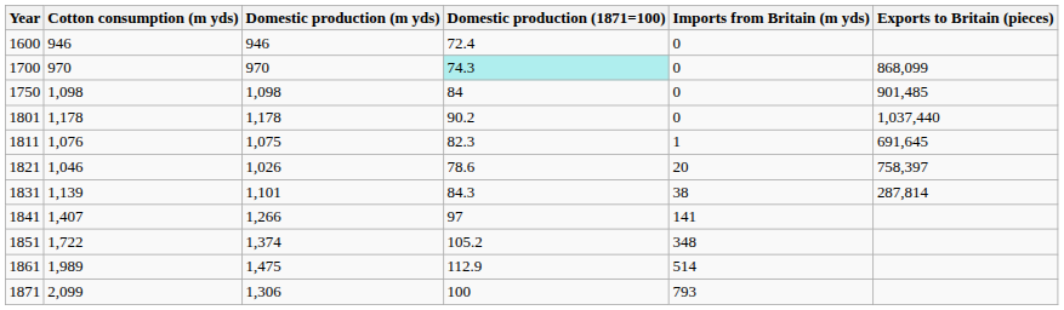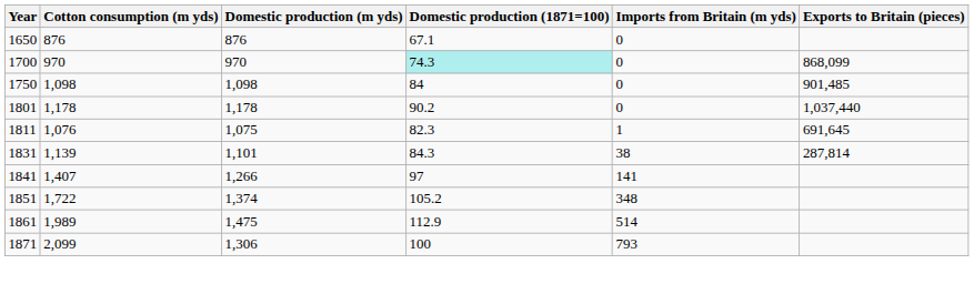- row: 1600 | 946 | 946 | 72.4 | 0
+ row: 1650 | 876 | 876 | 67.1 | 0
- row: 1821 | 1,046 | 1,026 | 78.6 | 20 | 758,397
